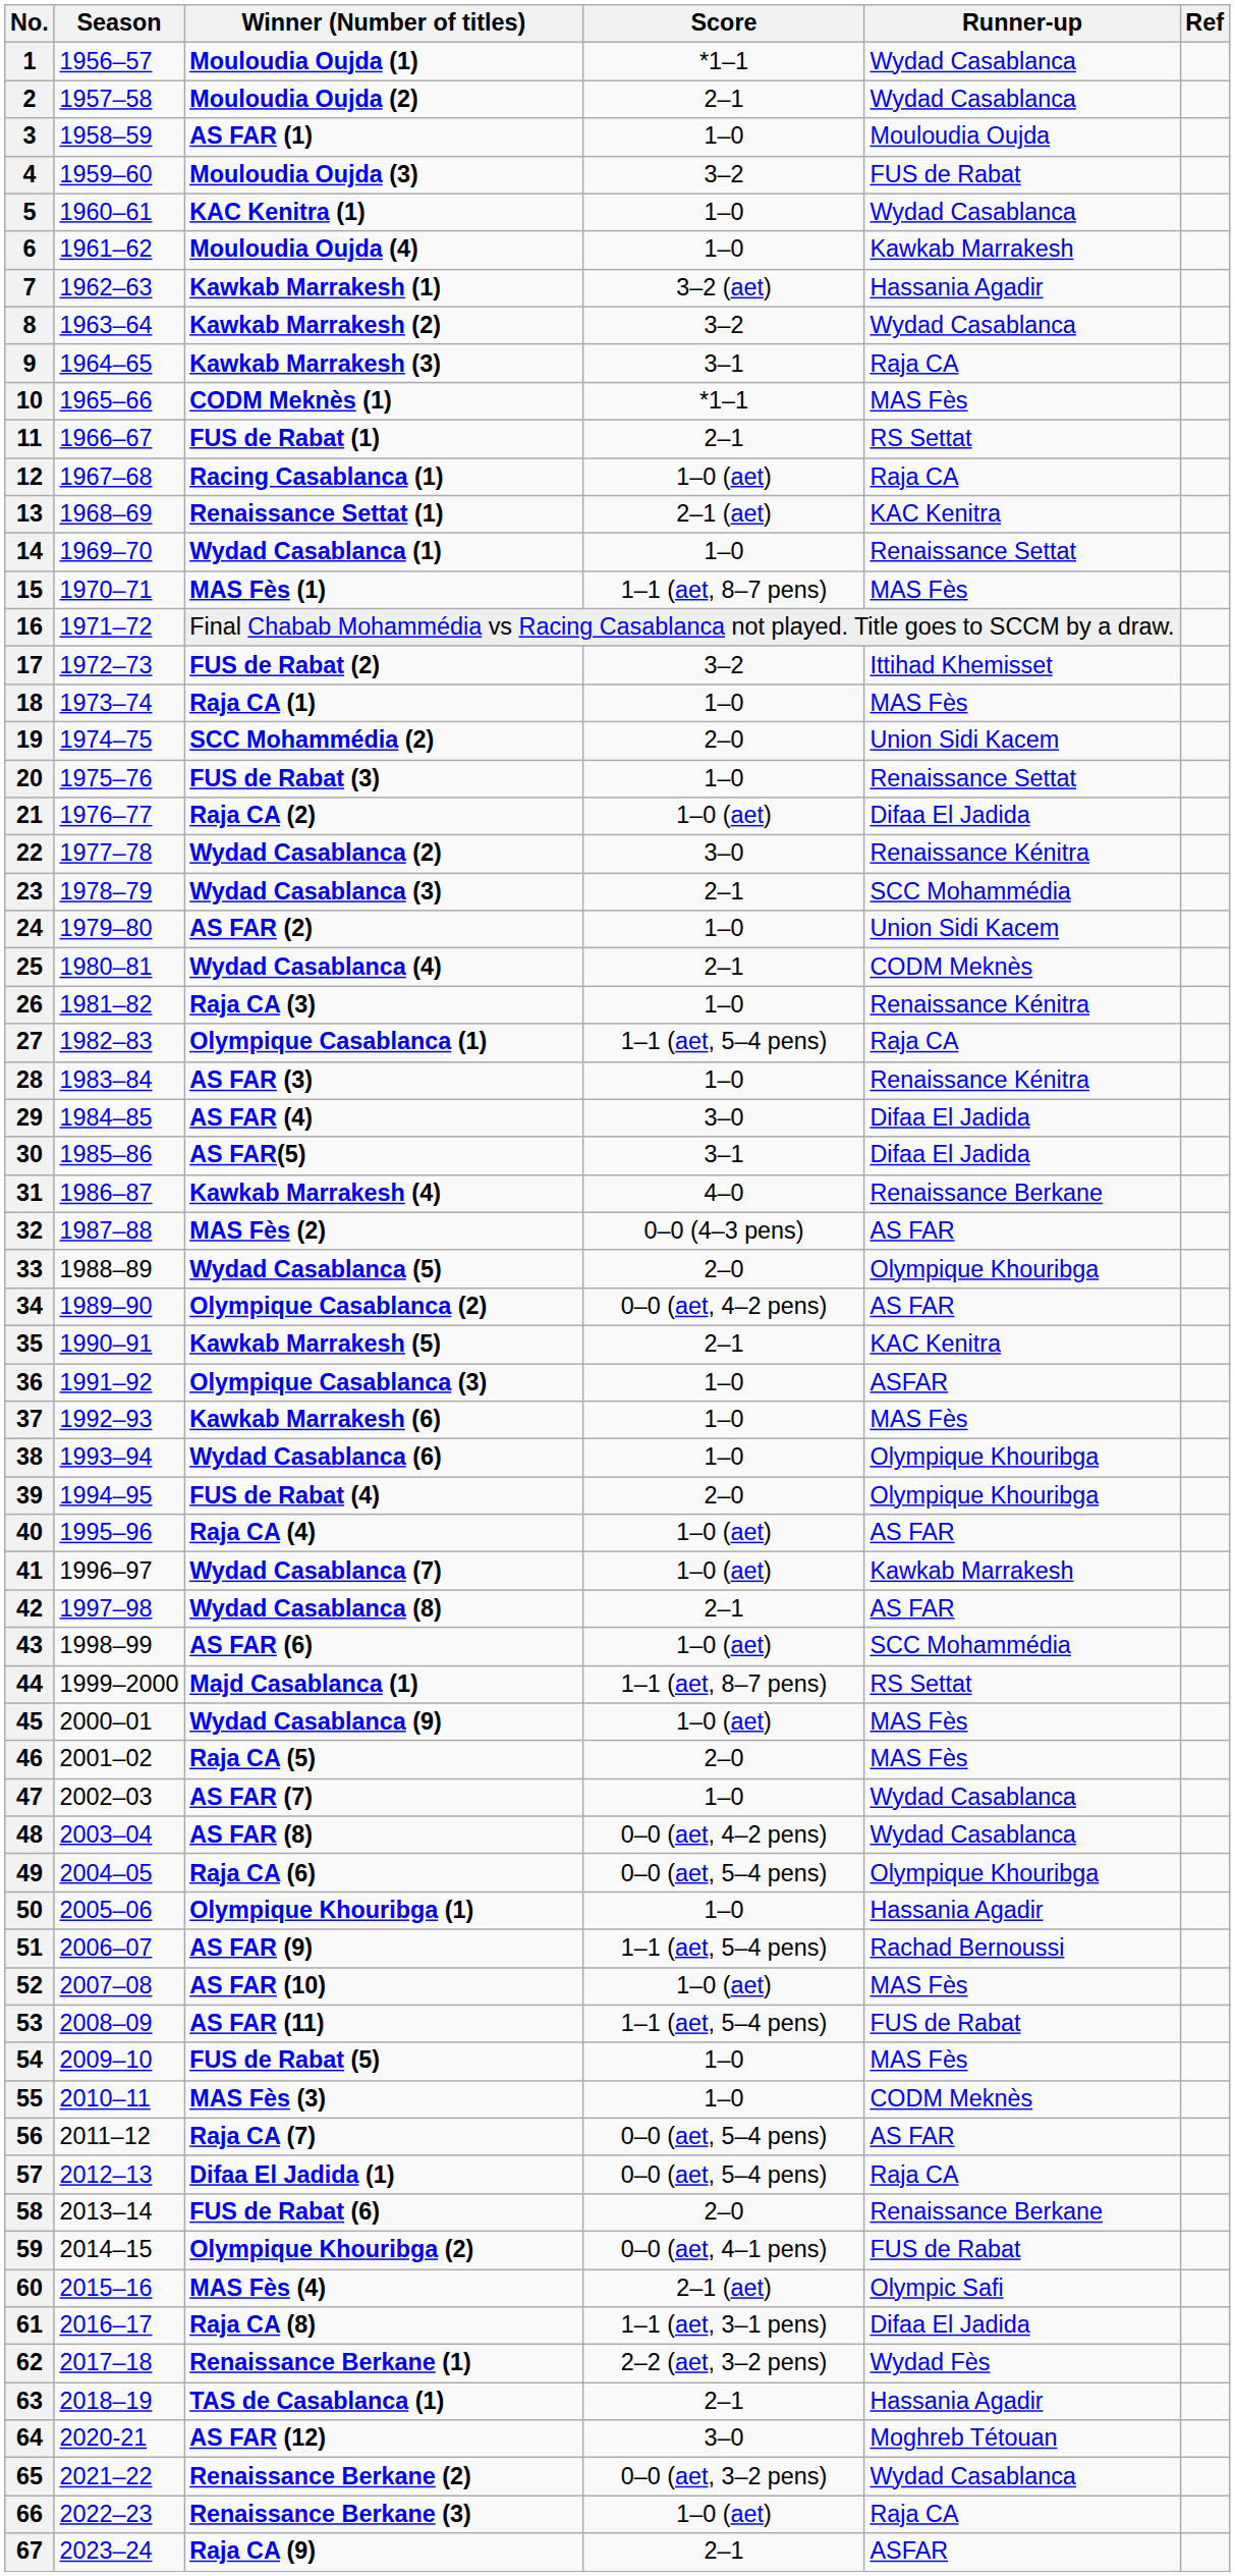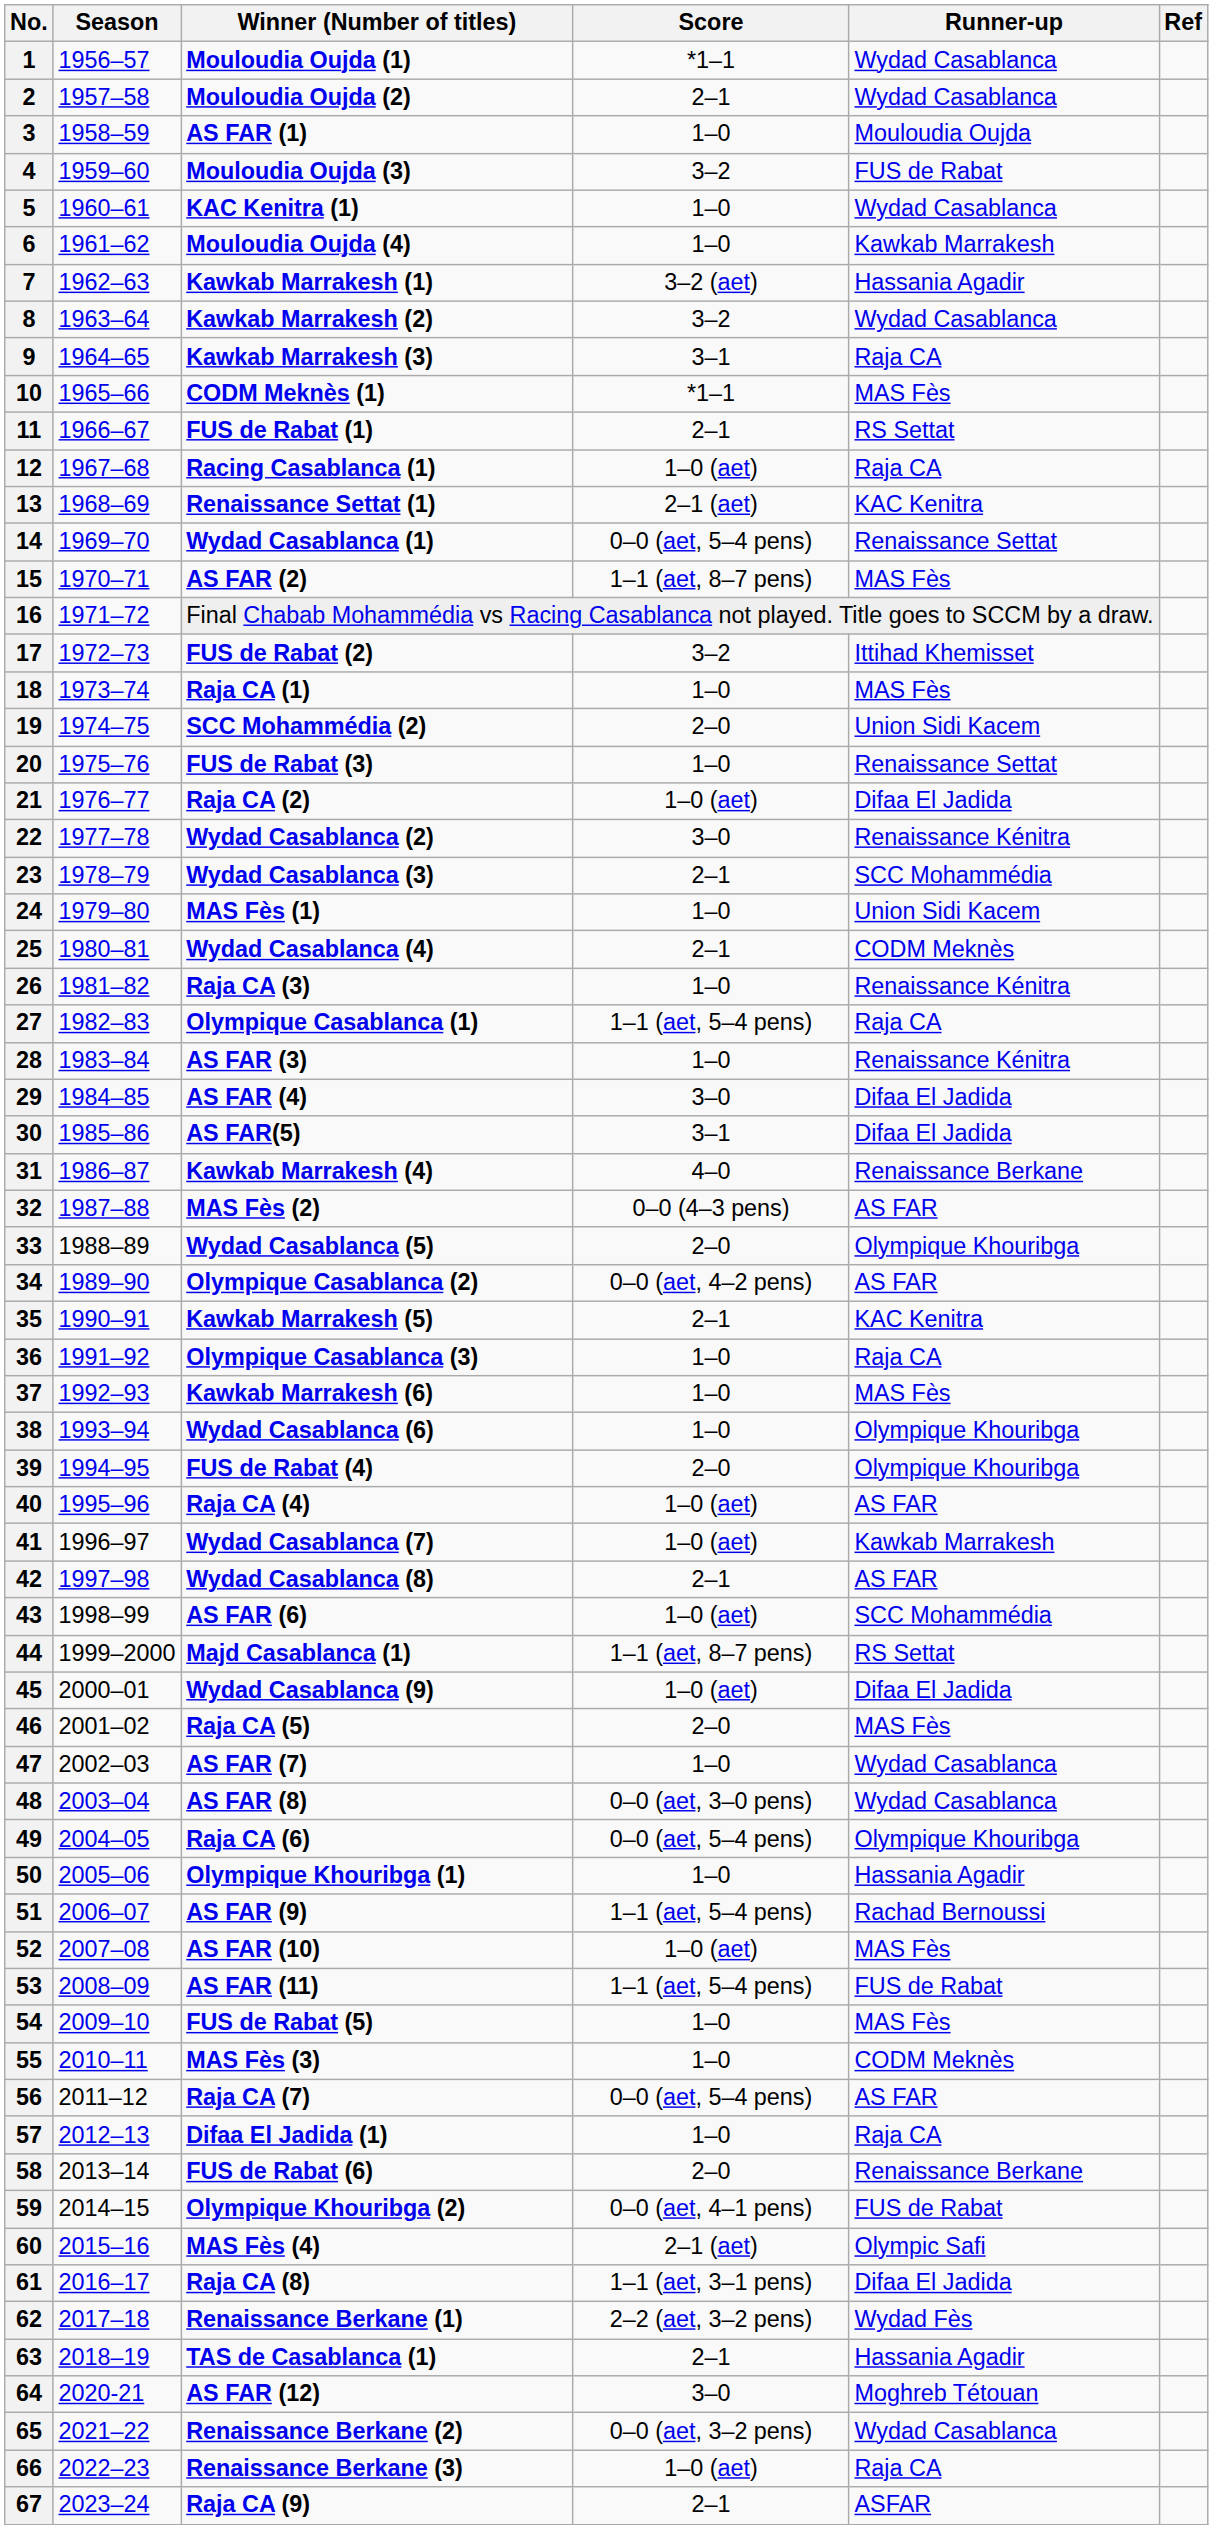14 | Score: 1–0 -> 0–0 (aet, 5–4 pens)
15 | Winner (Number of titles): MAS Fès (1) -> AS FAR (2)
24 | Winner (Number of titles): AS FAR (2) -> MAS Fès (1)
36 | Runner-up: ASFAR -> Raja CA
45 | Runner-up: MAS Fès -> Difaa El Jadida
48 | Score: 0–0 (aet, 4–2 pens) -> 0–0 (aet, 3–0 pens)
57 | Score: 0–0 (aet, 5–4 pens) -> 1–0
